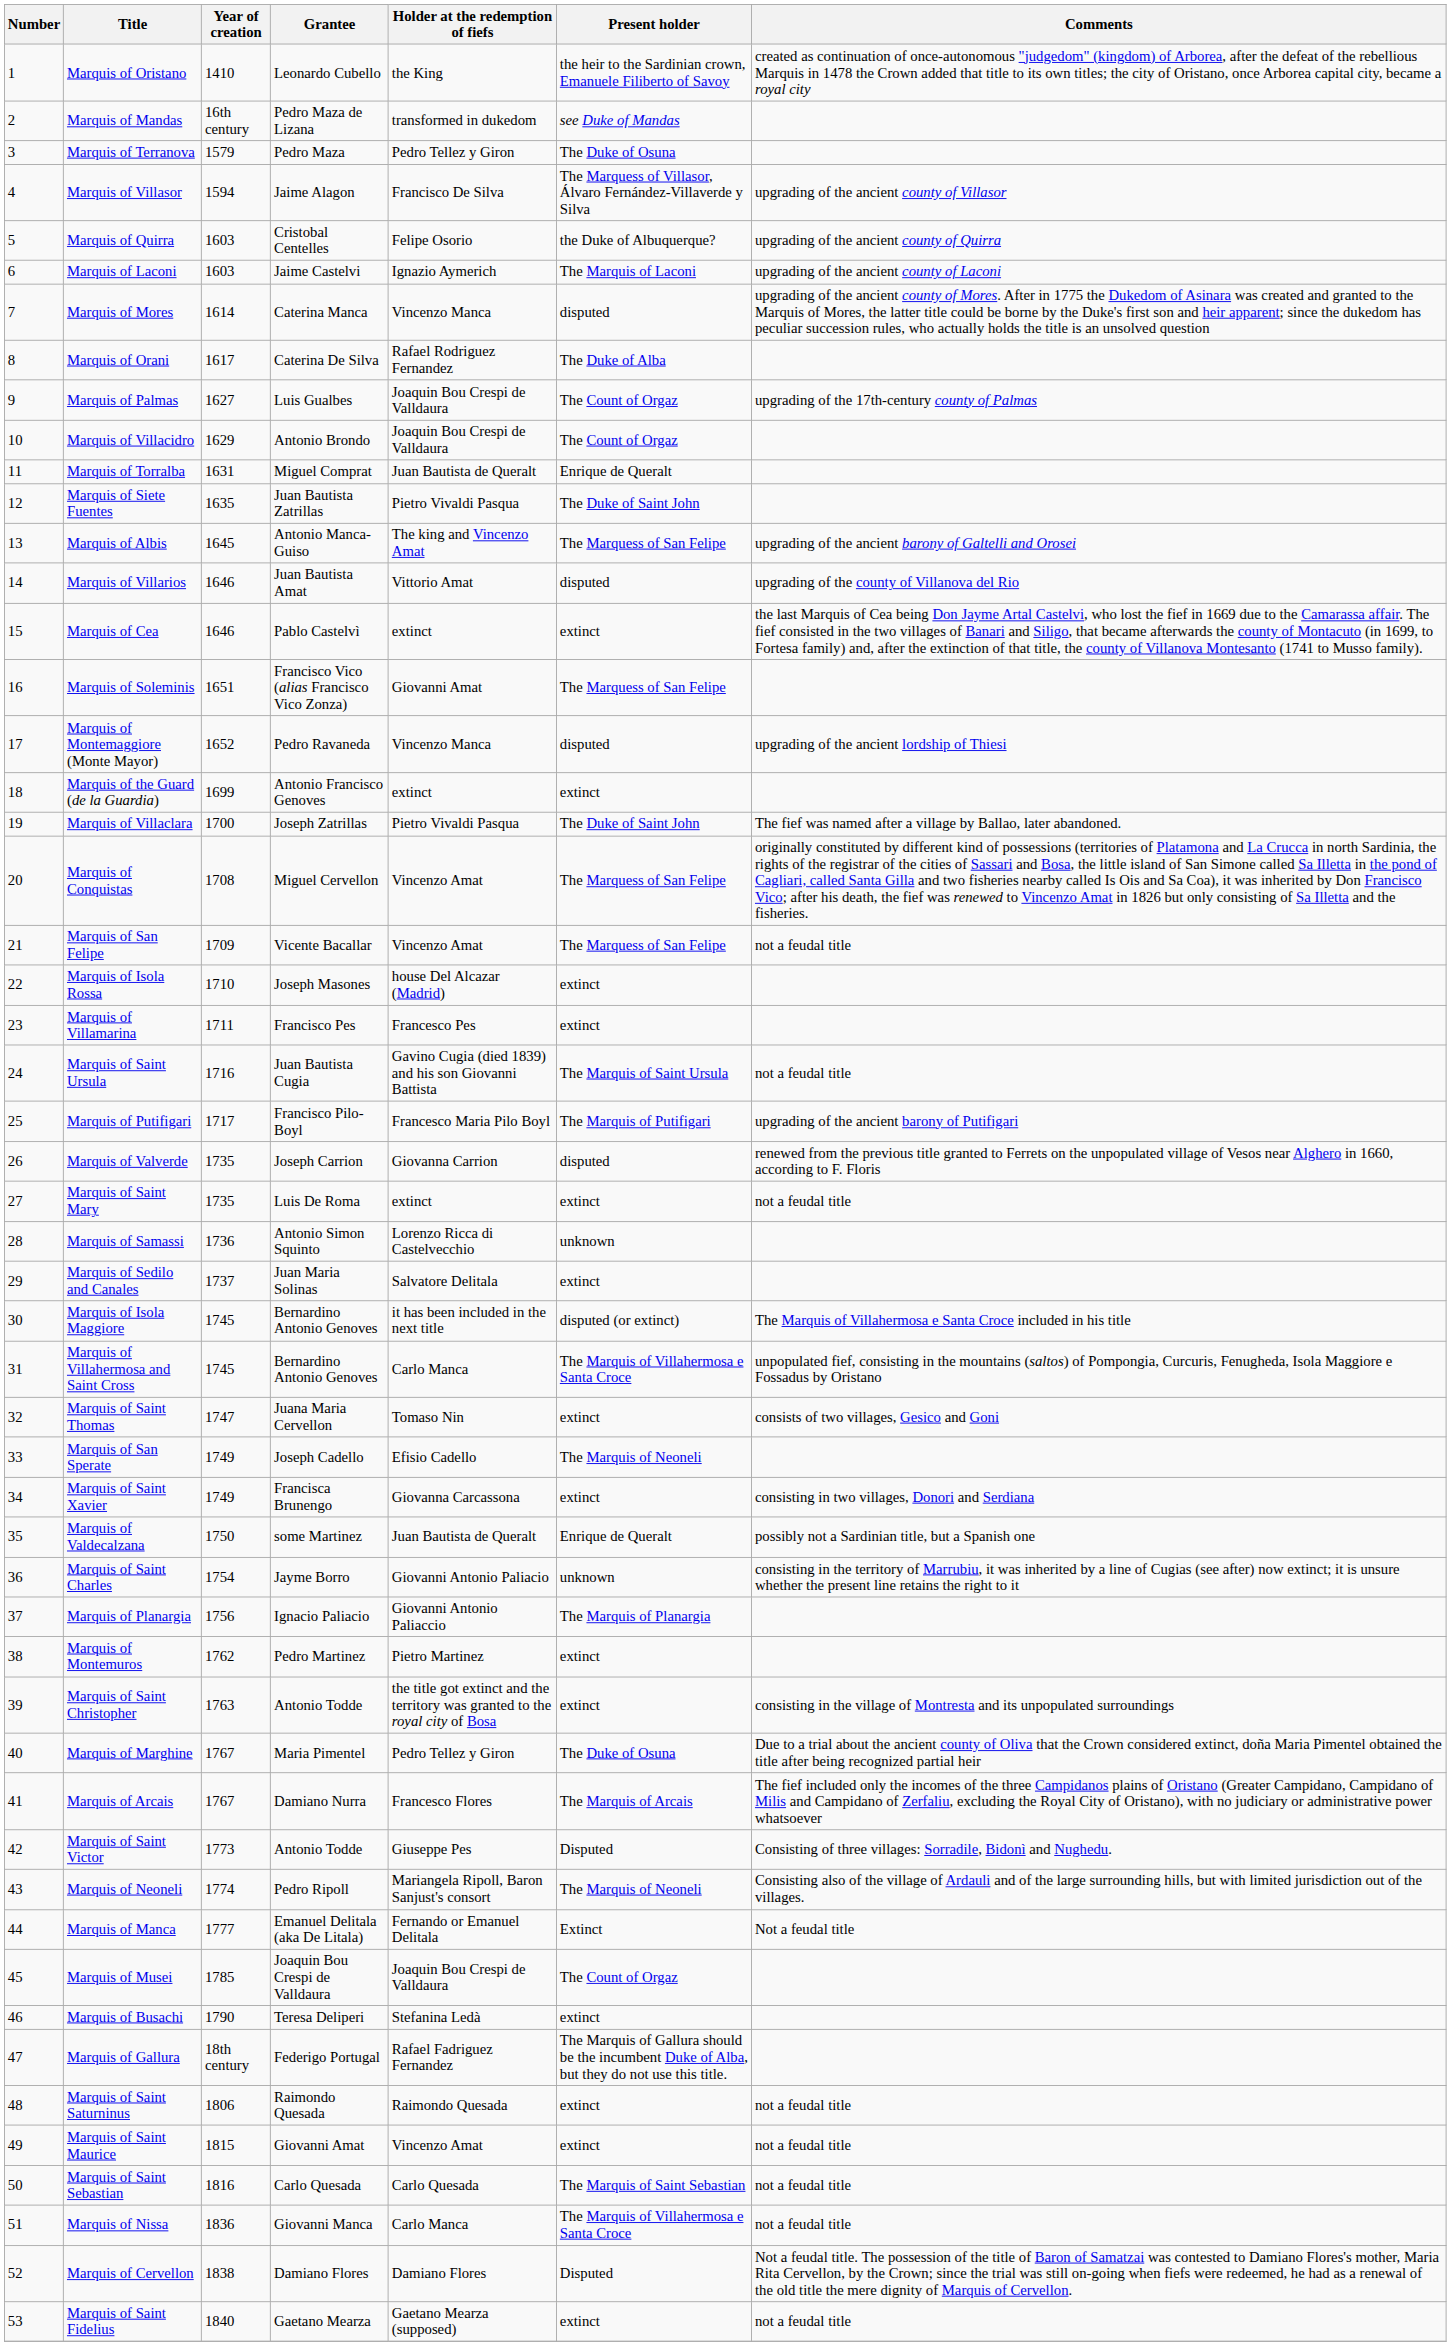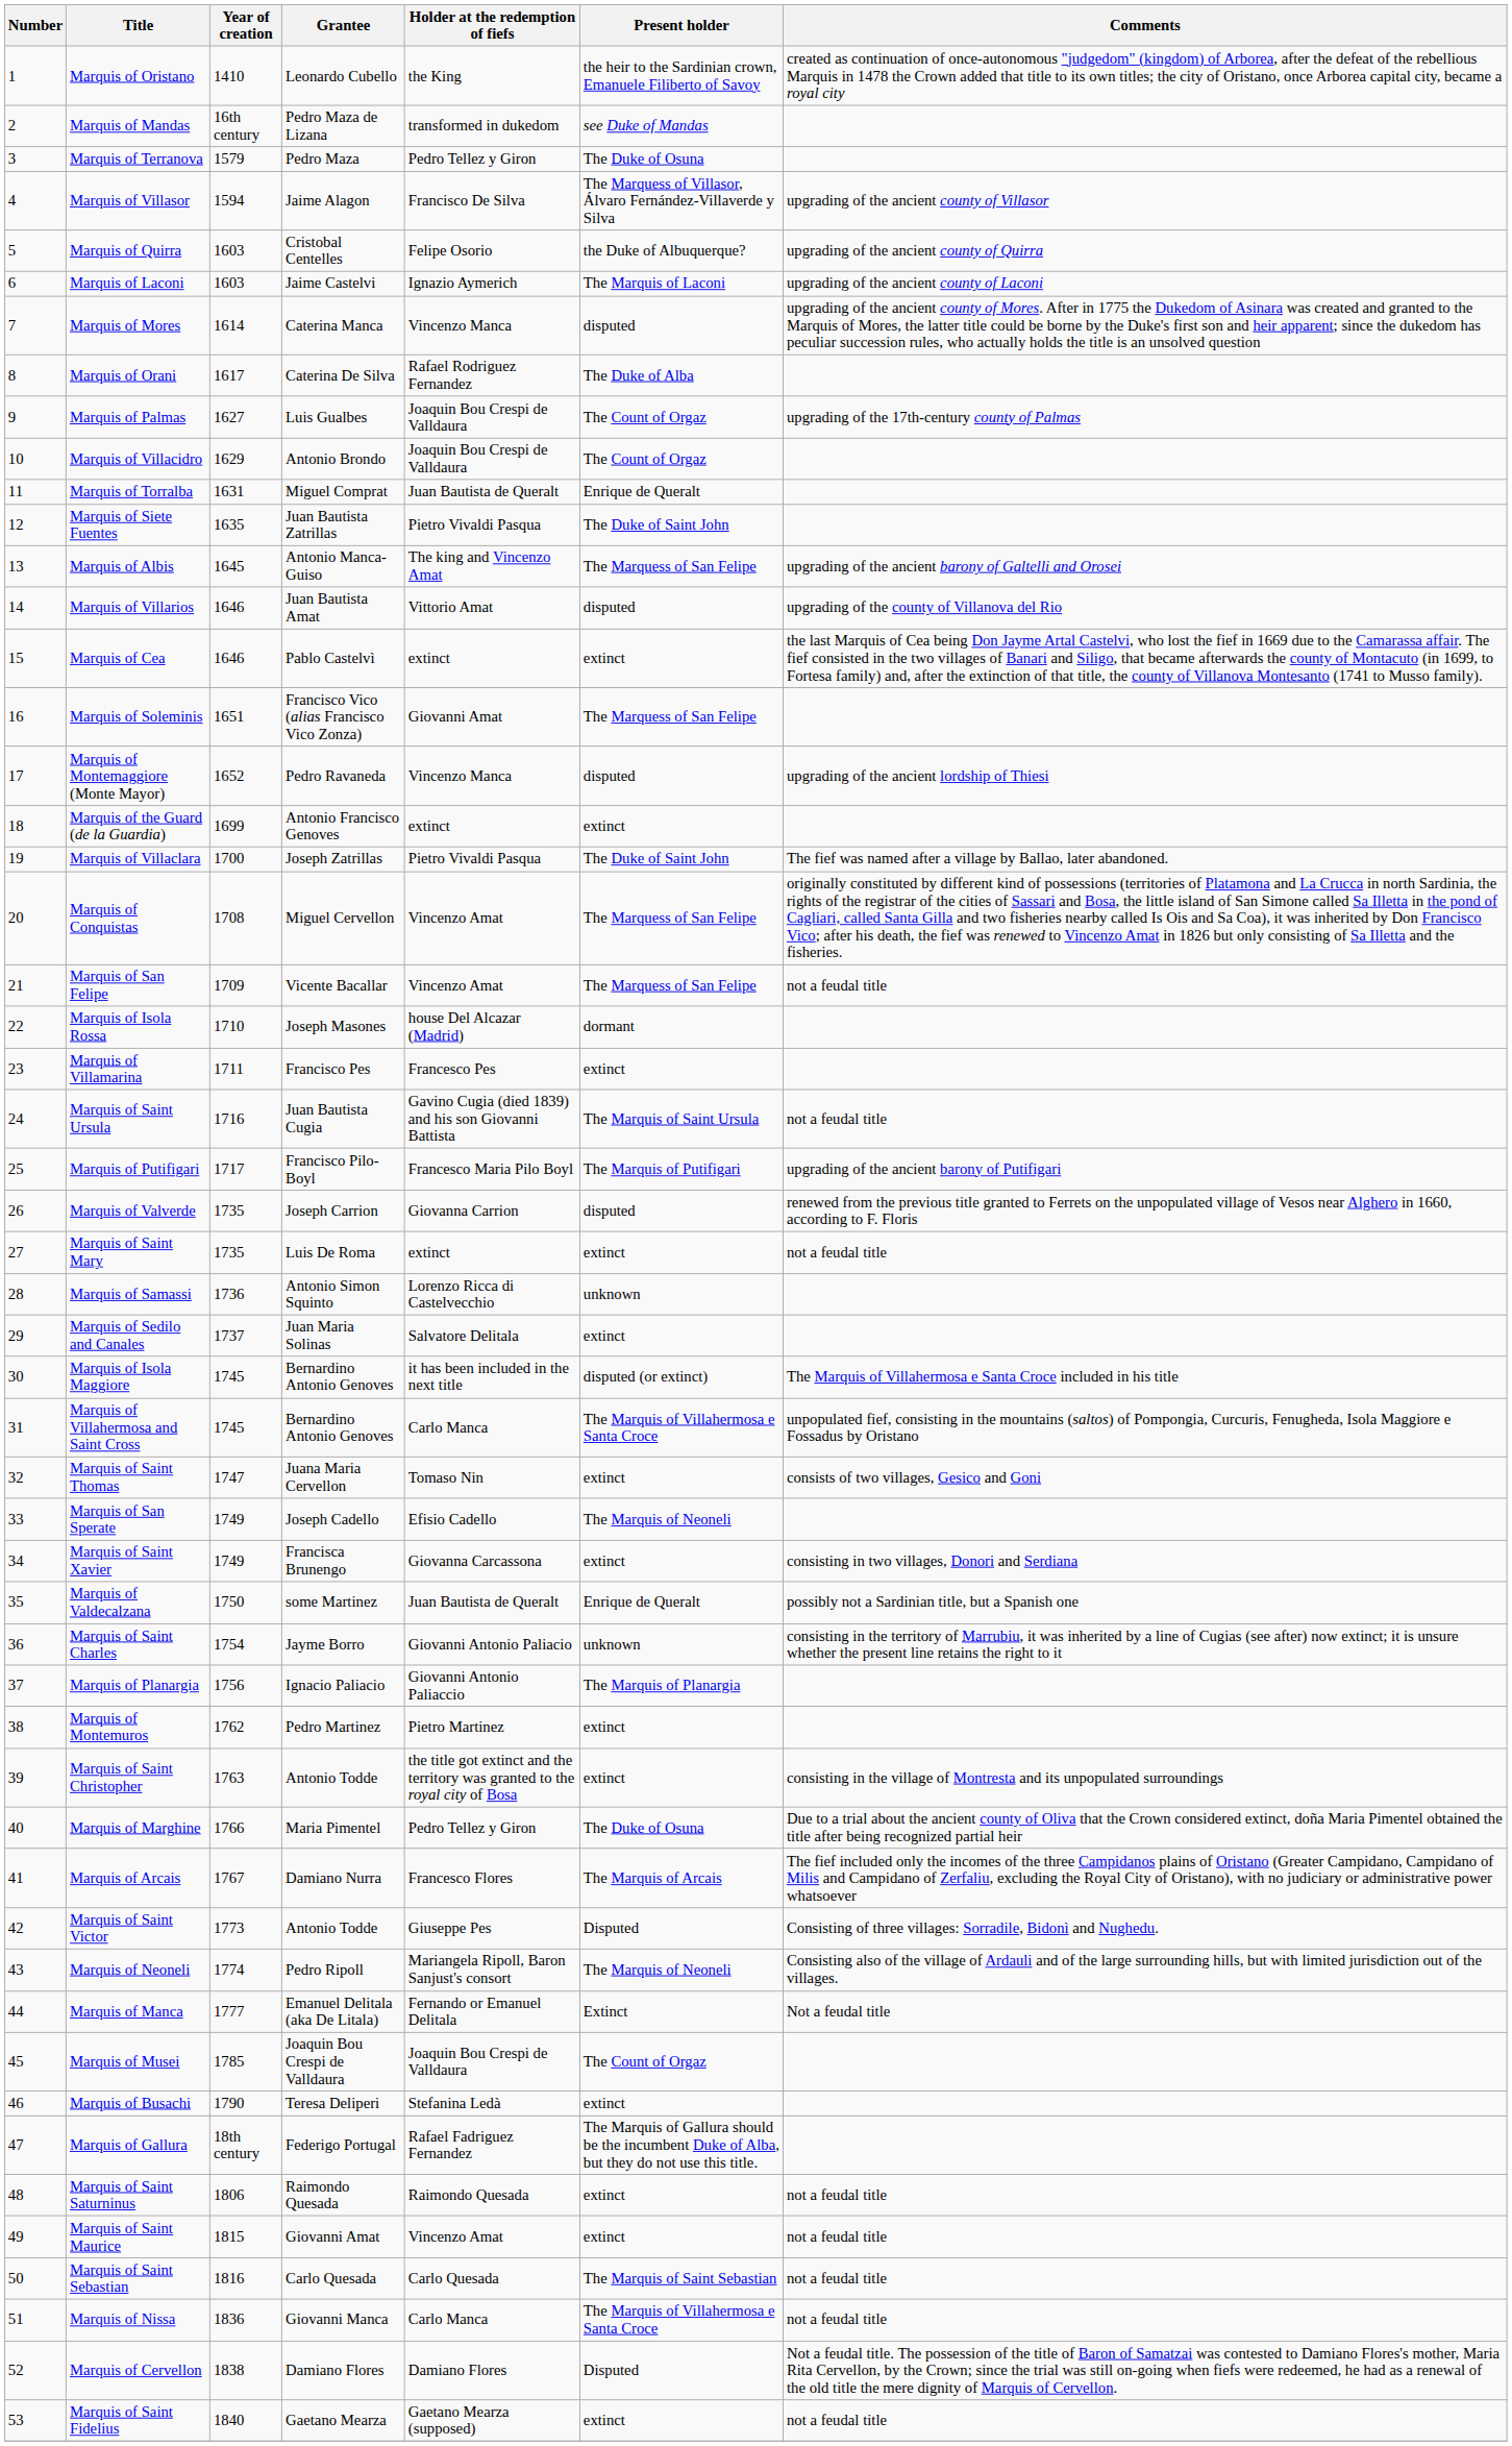Marquis of Isola Rossa | Present holder: extinct -> dormant
Marquis of Marghine | Year of creation: 1767 -> 1766
